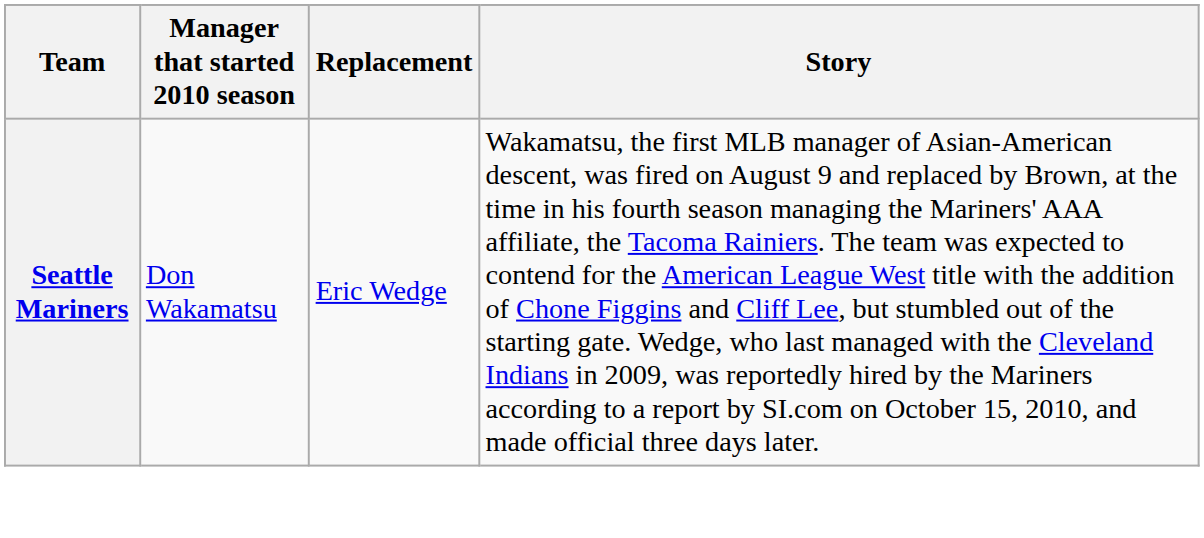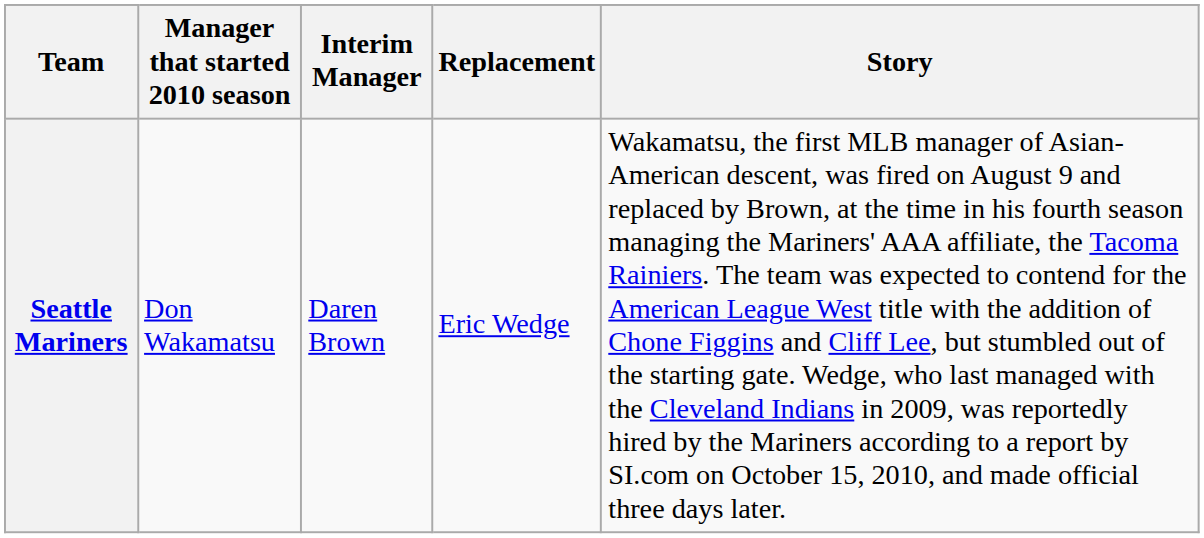+ column: Interim Manager | Daren Brown
